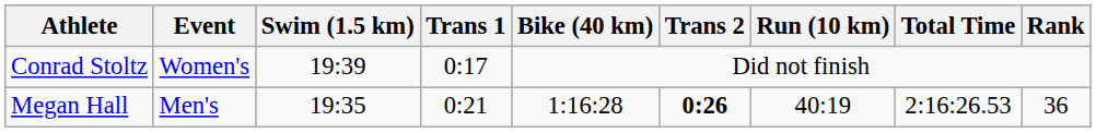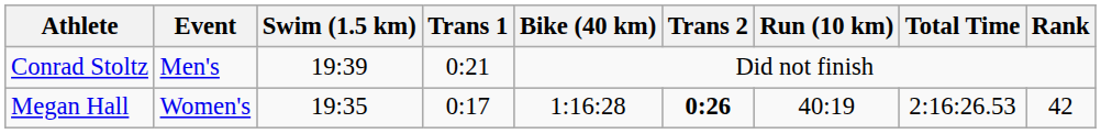Conrad Stoltz | Event: Women's -> Men's
Conrad Stoltz | Trans 1: 0:17 -> 0:21
Megan Hall | Event: Men's -> Women's
Megan Hall | Trans 1: 0:21 -> 0:17
Megan Hall | Rank: 36 -> 42
